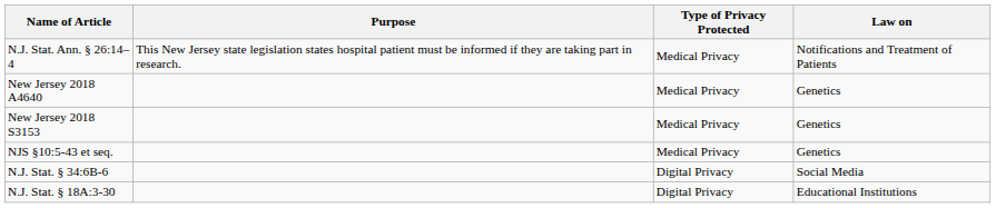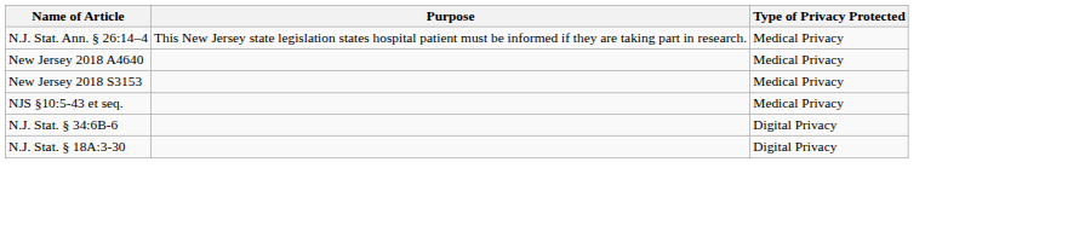- column: Law on | Notifications and Treatment of Patients | Genetics | Genetics | Genetics | Social Media | Educational Institutions
